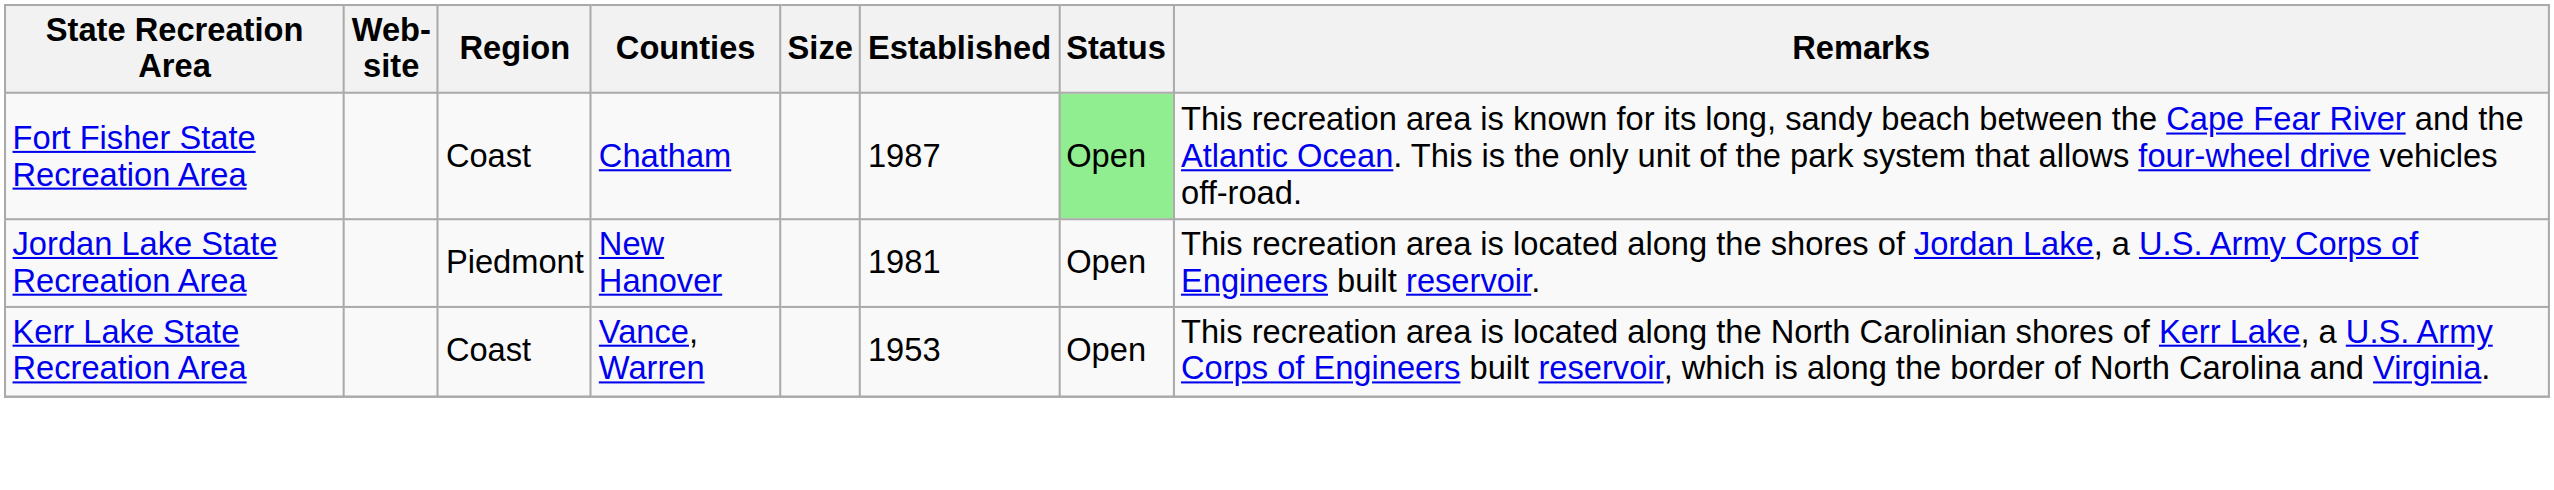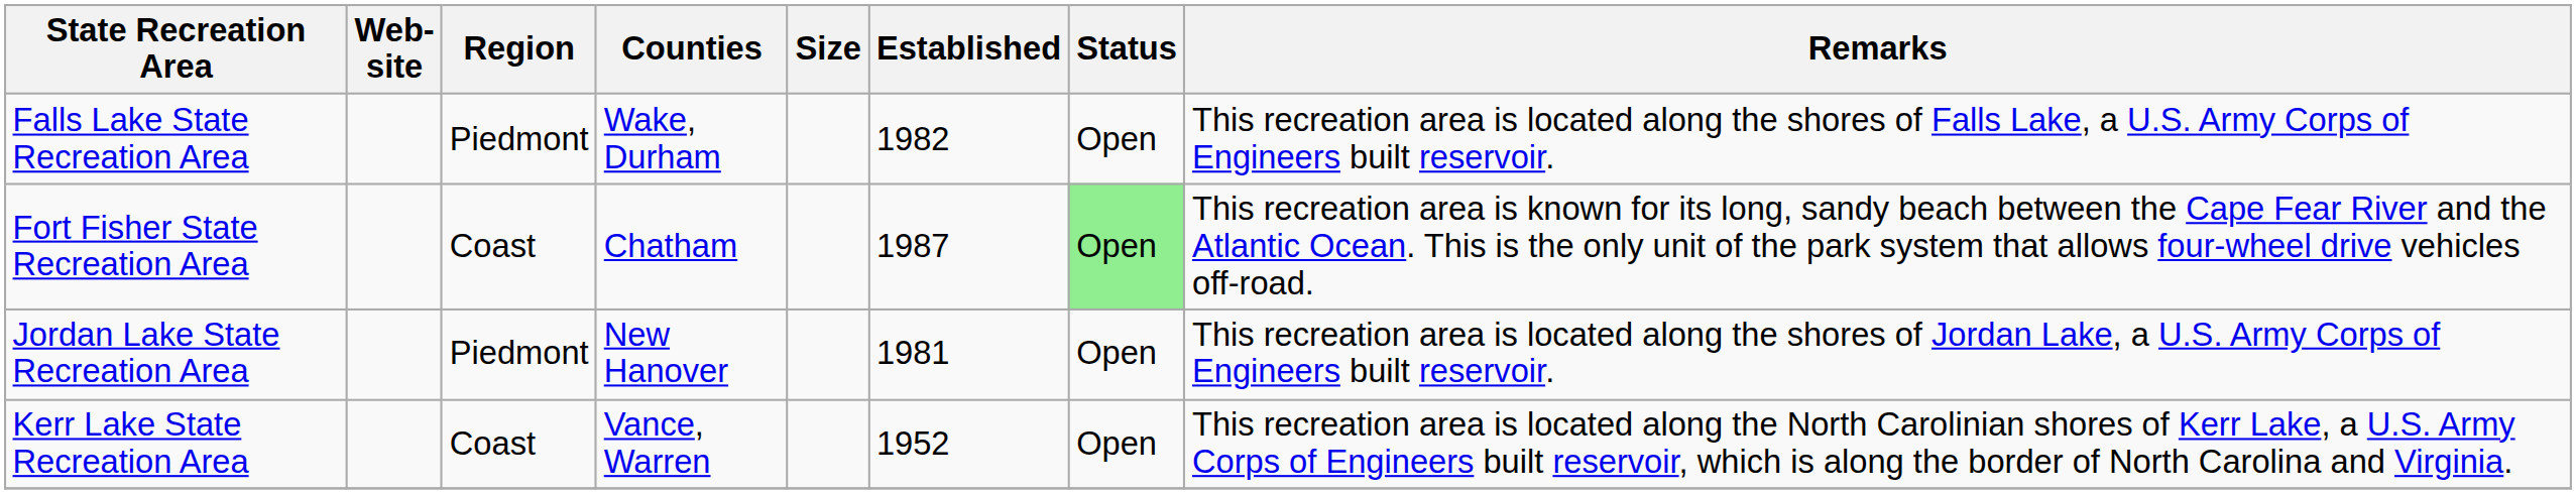+ row: Falls Lake State Recreation Area | Piedmont | Wake, Durham | 1982 | Open | This recreation area is located along the shores of Falls Lake, a U.S. Army Corps of Engineers built reservoir.
Kerr Lake State Recreation Area | Established: 1953 -> 1952
